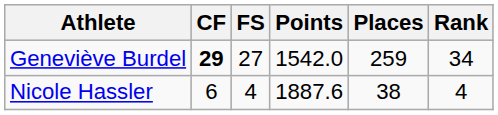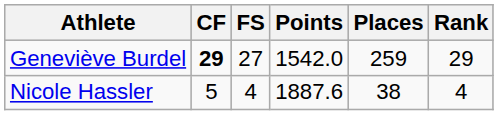Geneviève Burdel | Rank: 34 -> 29
Nicole Hassler | CF: 6 -> 5
